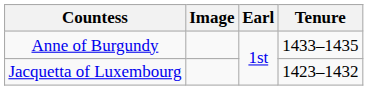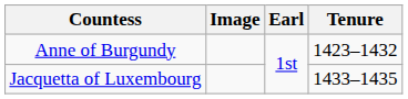Anne of Burgundy | Tenure: 1433–1435 -> 1423–1432
Jacquetta of Luxembourg | Tenure: 1423–1432 -> 1433–1435
